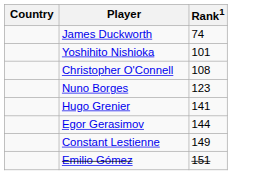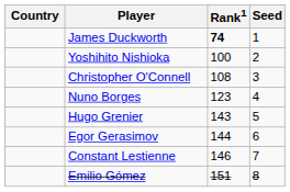+ column: Seed | 1 | 2 | 3 | 4 | 5 | 6 | 7 | 8
James Duckworth | Rank1: normal -> bold
Yoshihito Nishioka | Rank1: 101 -> 100
Hugo Grenier | Rank1: 141 -> 143
Constant Lestienne | Rank1: 149 -> 146
